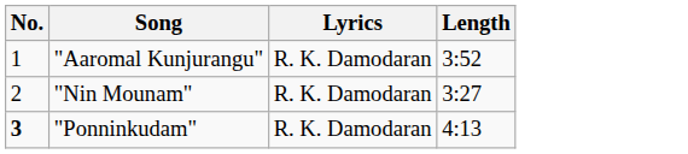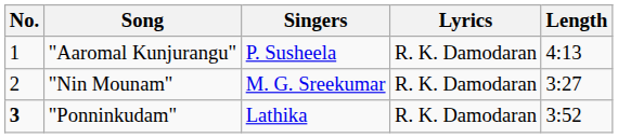+ column: Singers | P. Susheela | M. G. Sreekumar | Lathika
"Aaromal Kunjurangu" | Length: 3:52 -> 4:13
"Ponninkudam" | Length: 4:13 -> 3:52
